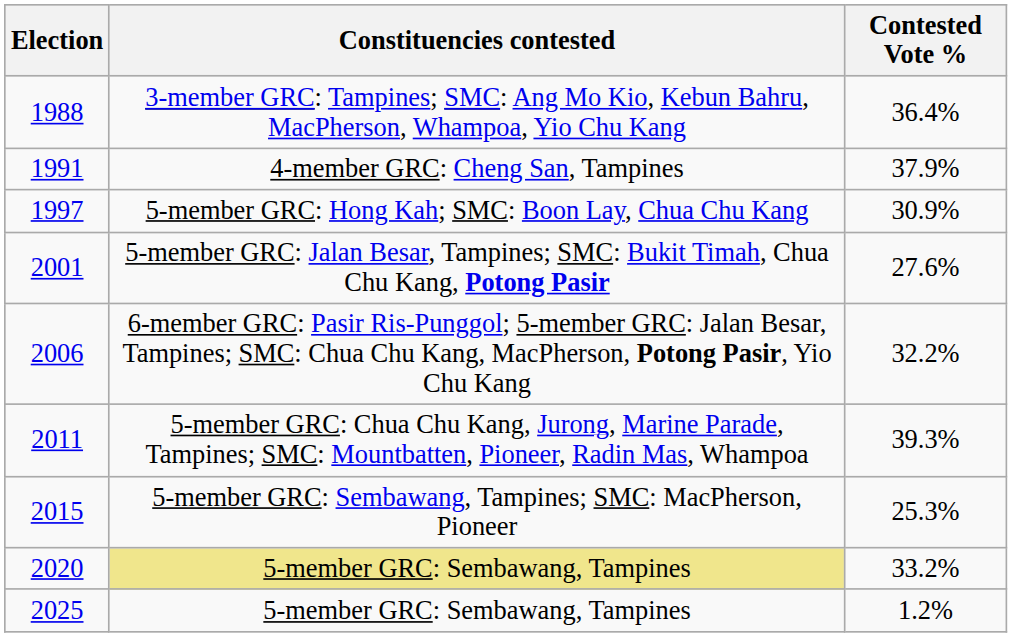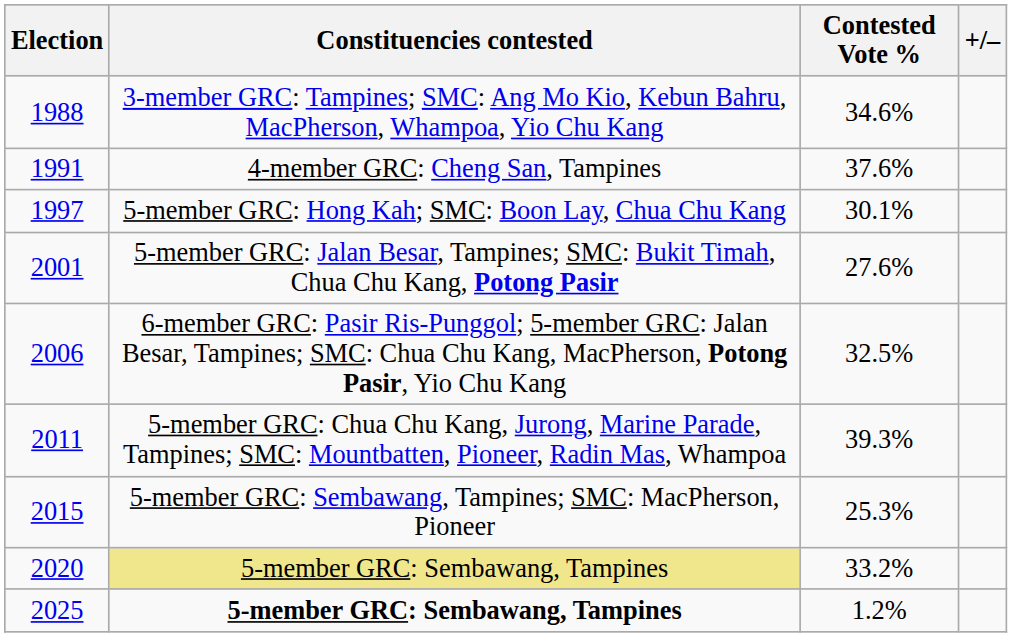+ column: +/–
1988 | Contested Vote %: 36.4% -> 34.6%
1991 | Contested Vote %: 37.9% -> 37.6%
1997 | Contested Vote %: 30.9% -> 30.1%
2006 | Contested Vote %: 32.2% -> 32.5%
2025 | Constituencies contested: normal -> bold
